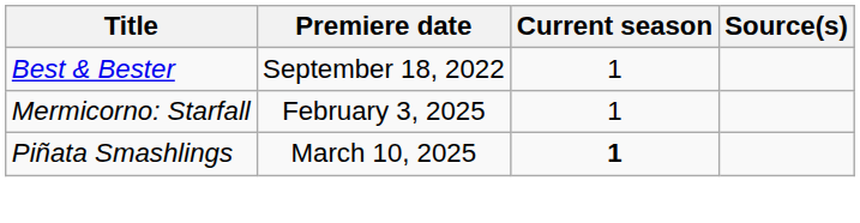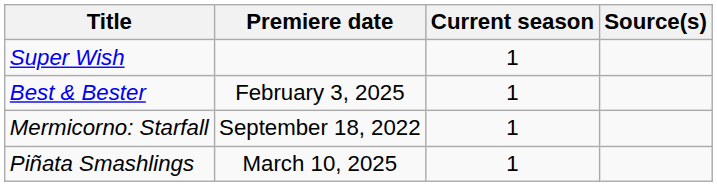+ row: Super Wish | 1
Best & Bester | Premiere date: September 18, 2022 -> February 3, 2025
Mermicorno: Starfall | Premiere date: February 3, 2025 -> September 18, 2022
Piñata Smashlings | Current season: bold -> normal
